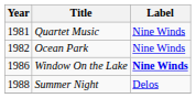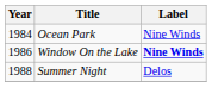- row: 1981 | Quartet Music | Nine Winds
Ocean Park | Year: 1982 -> 1984
